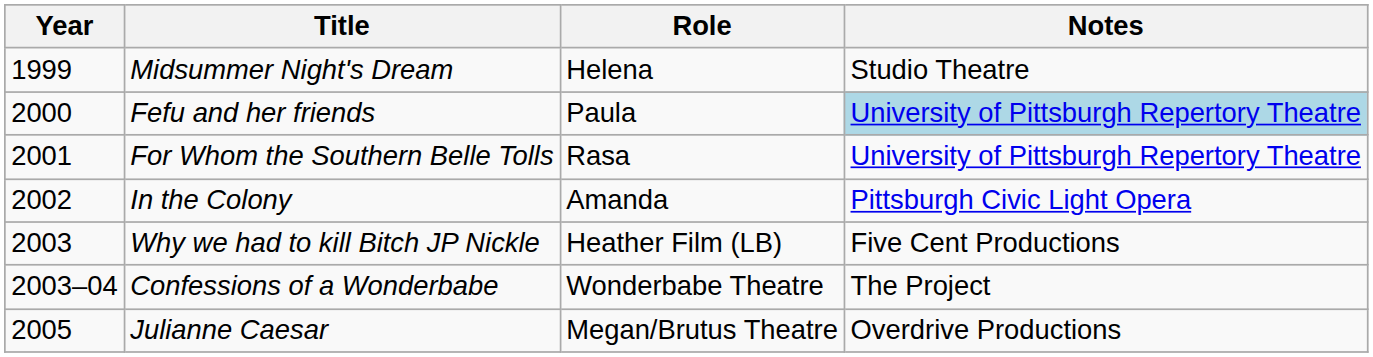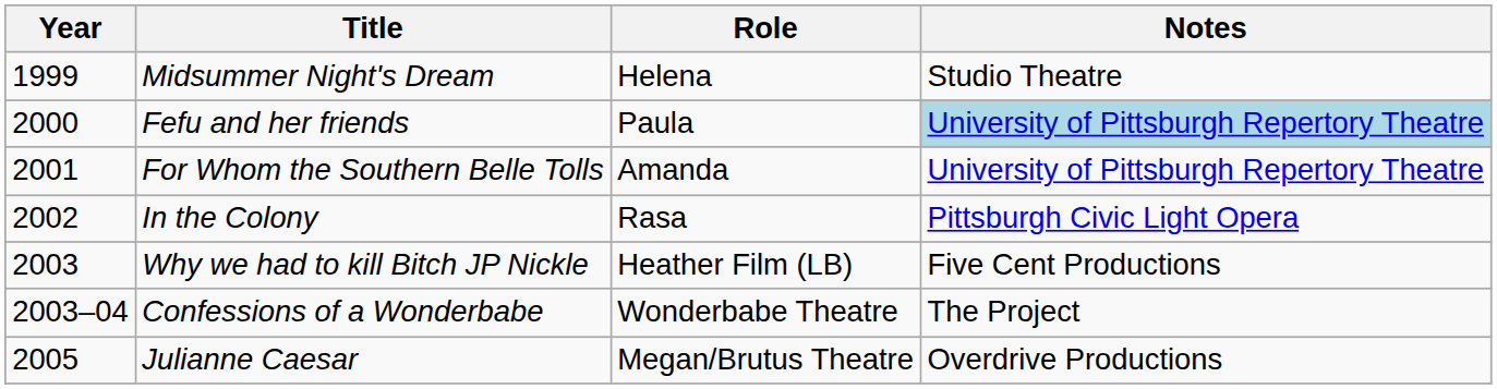For Whom the Southern Belle Tolls | Role: Rasa -> Amanda
In the Colony | Role: Amanda -> Rasa
